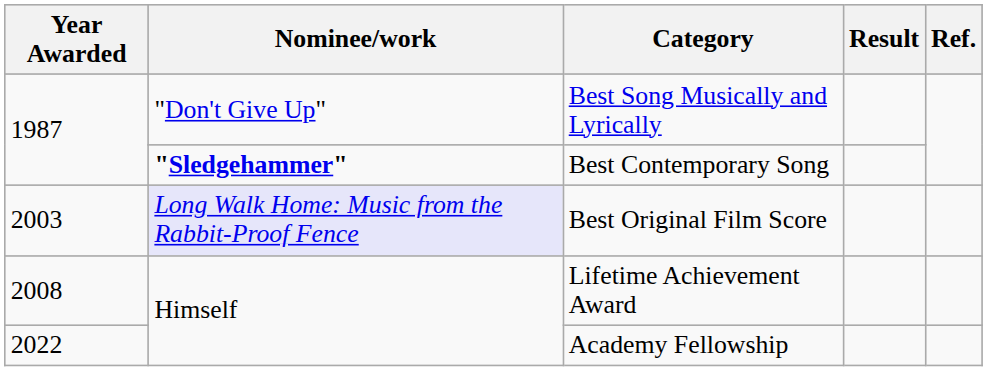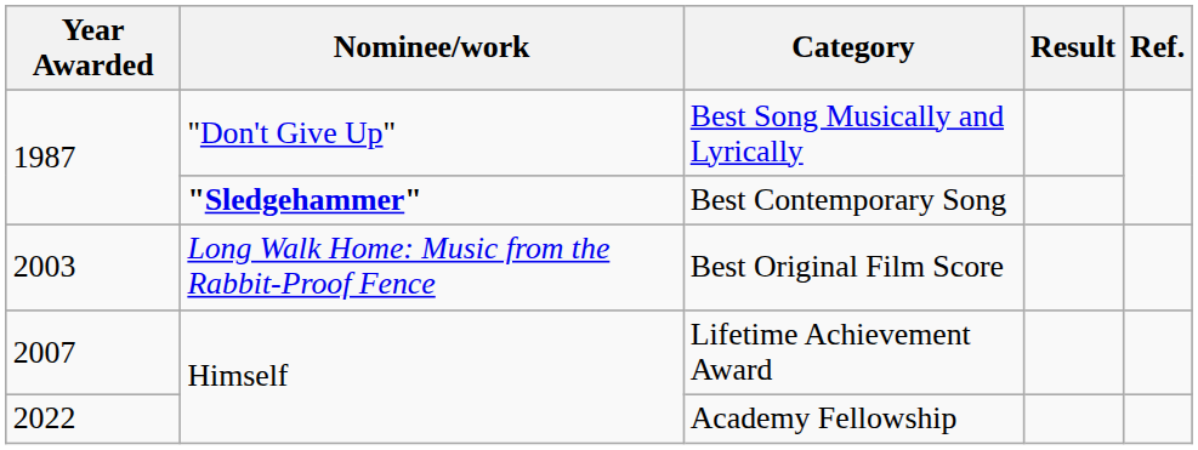Best Original Film Score | Nominee/work: lavender background -> no background
Lifetime Achievement Award | Year Awarded: 2008 -> 2007
